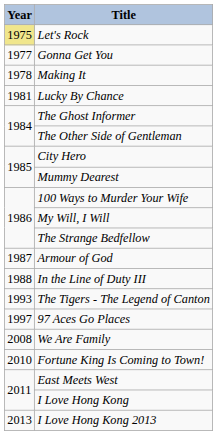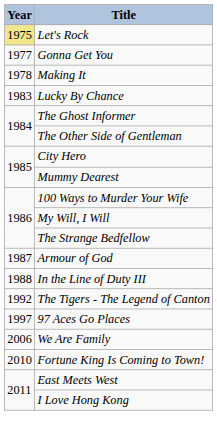Lucky By Chance | Year: 1981 -> 1983
The Tigers - The Legend of Canton | Year: 1993 -> 1992
We Are Family | Year: 2008 -> 2006
- row: 2013 | I Love Hong Kong 2013
